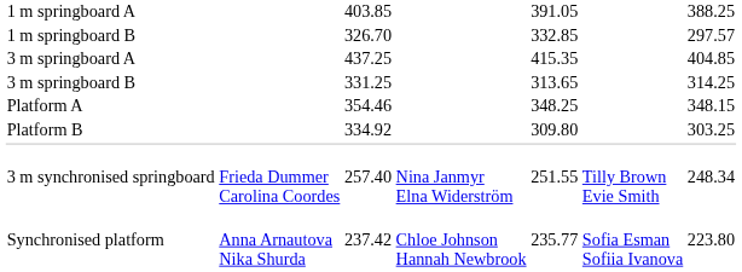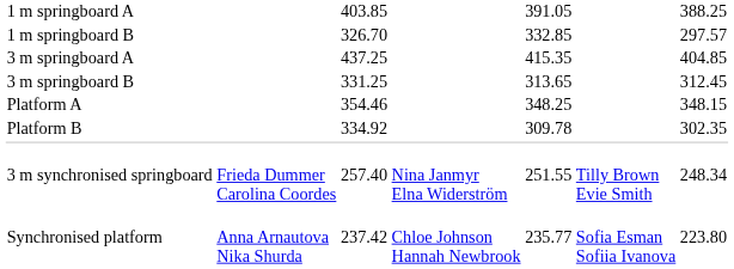3 m springboard B | column 7: 314.25 -> 312.45
Platform B | column 5: 309.80 -> 309.78
Platform B | column 7: 303.25 -> 302.35
